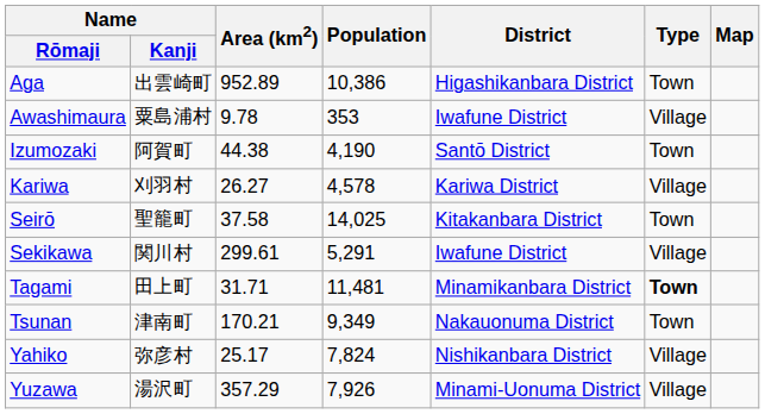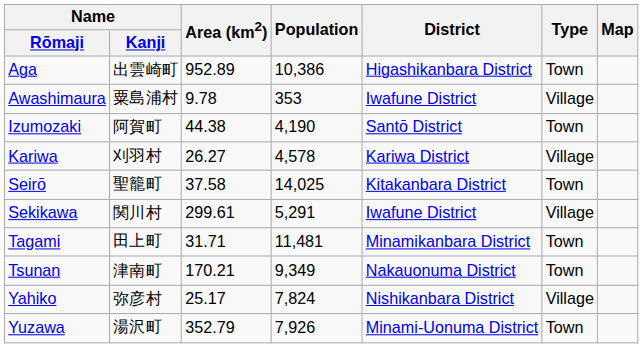Tagami | Type: bold -> normal
Yuzawa | Area (km2): 357.29 -> 352.79
Yuzawa | Type: Village -> Town
